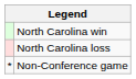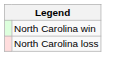- row: * | Non-Conference game
